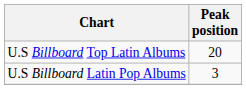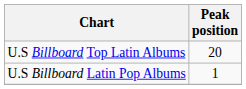U.S Billboard Latin Pop Albums | Peak position: 3 -> 1
